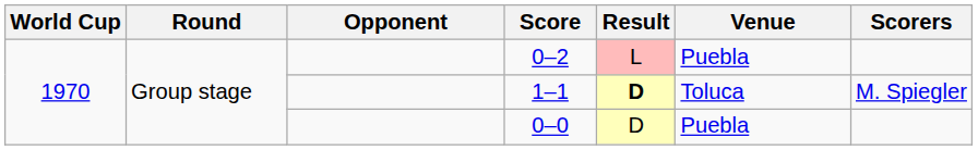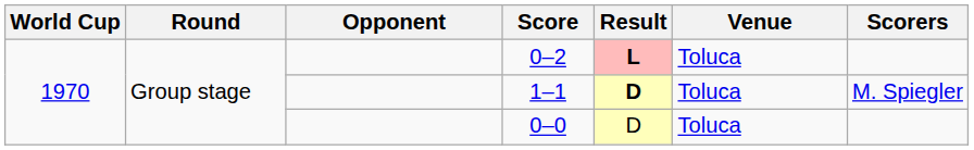0–2 | Result: normal -> bold
0–2 | Venue: Puebla -> Toluca
0–0 | Venue: Puebla -> Toluca
